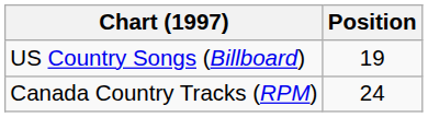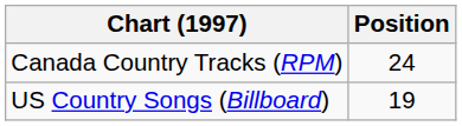rows swapped: Canada Country Tracks (RPM) <-> US Country Songs (Billboard)
